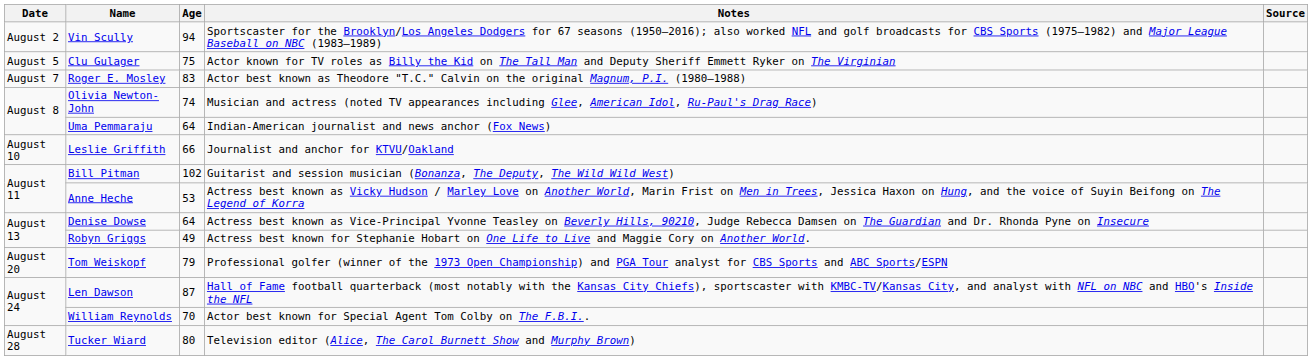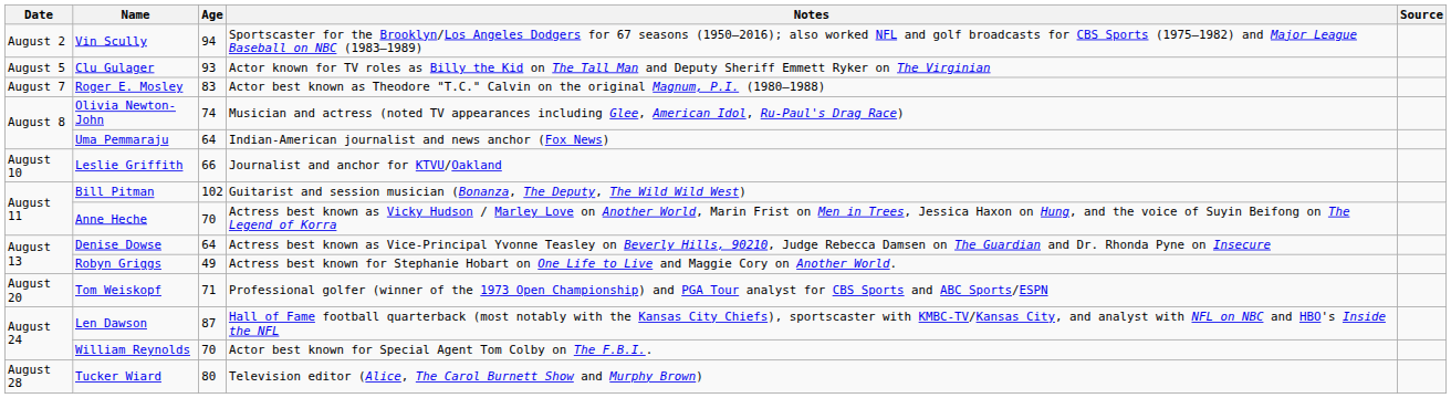Clu Gulager | Age: 75 -> 93
Anne Heche | Age: 53 -> 70
Tom Weiskopf | Age: 79 -> 71
